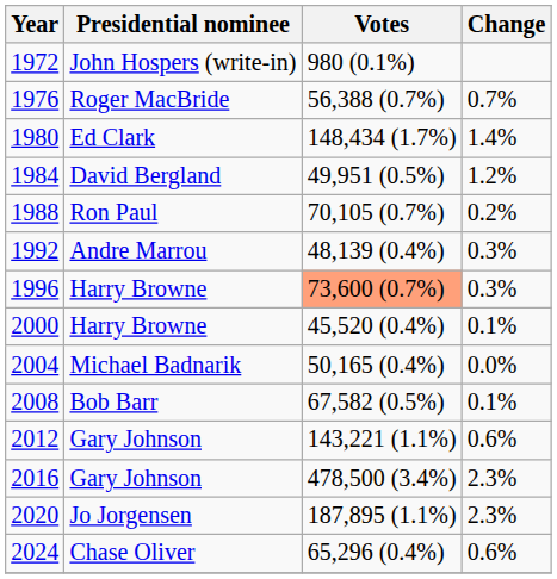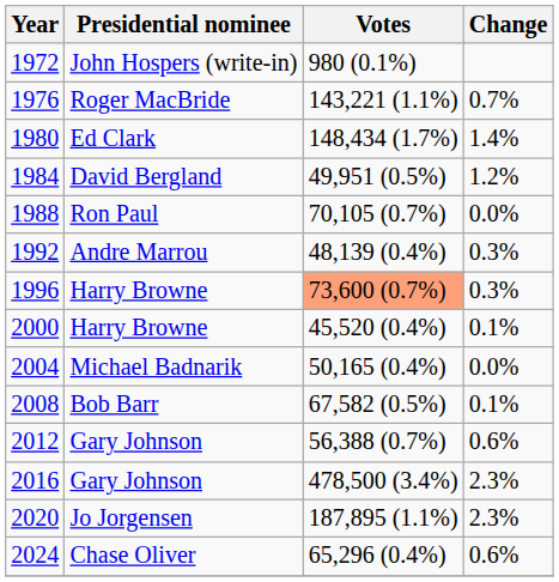1976 | Votes: 56,388 (0.7%) -> 143,221 (1.1%)
1988 | Change: 0.2% -> 0.0%
2012 | Votes: 143,221 (1.1%) -> 56,388 (0.7%)
